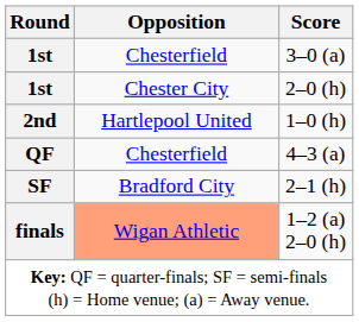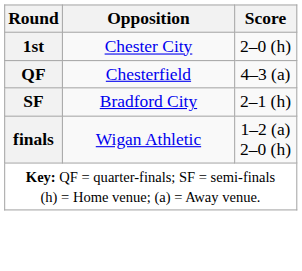- row: 1st | Chesterfield | 3–0 (a)
- row: 2nd | Hartlepool United | 1–0 (h)
1–2 (a) 2–0 (h) | Opposition: lightsalmon background -> no background
